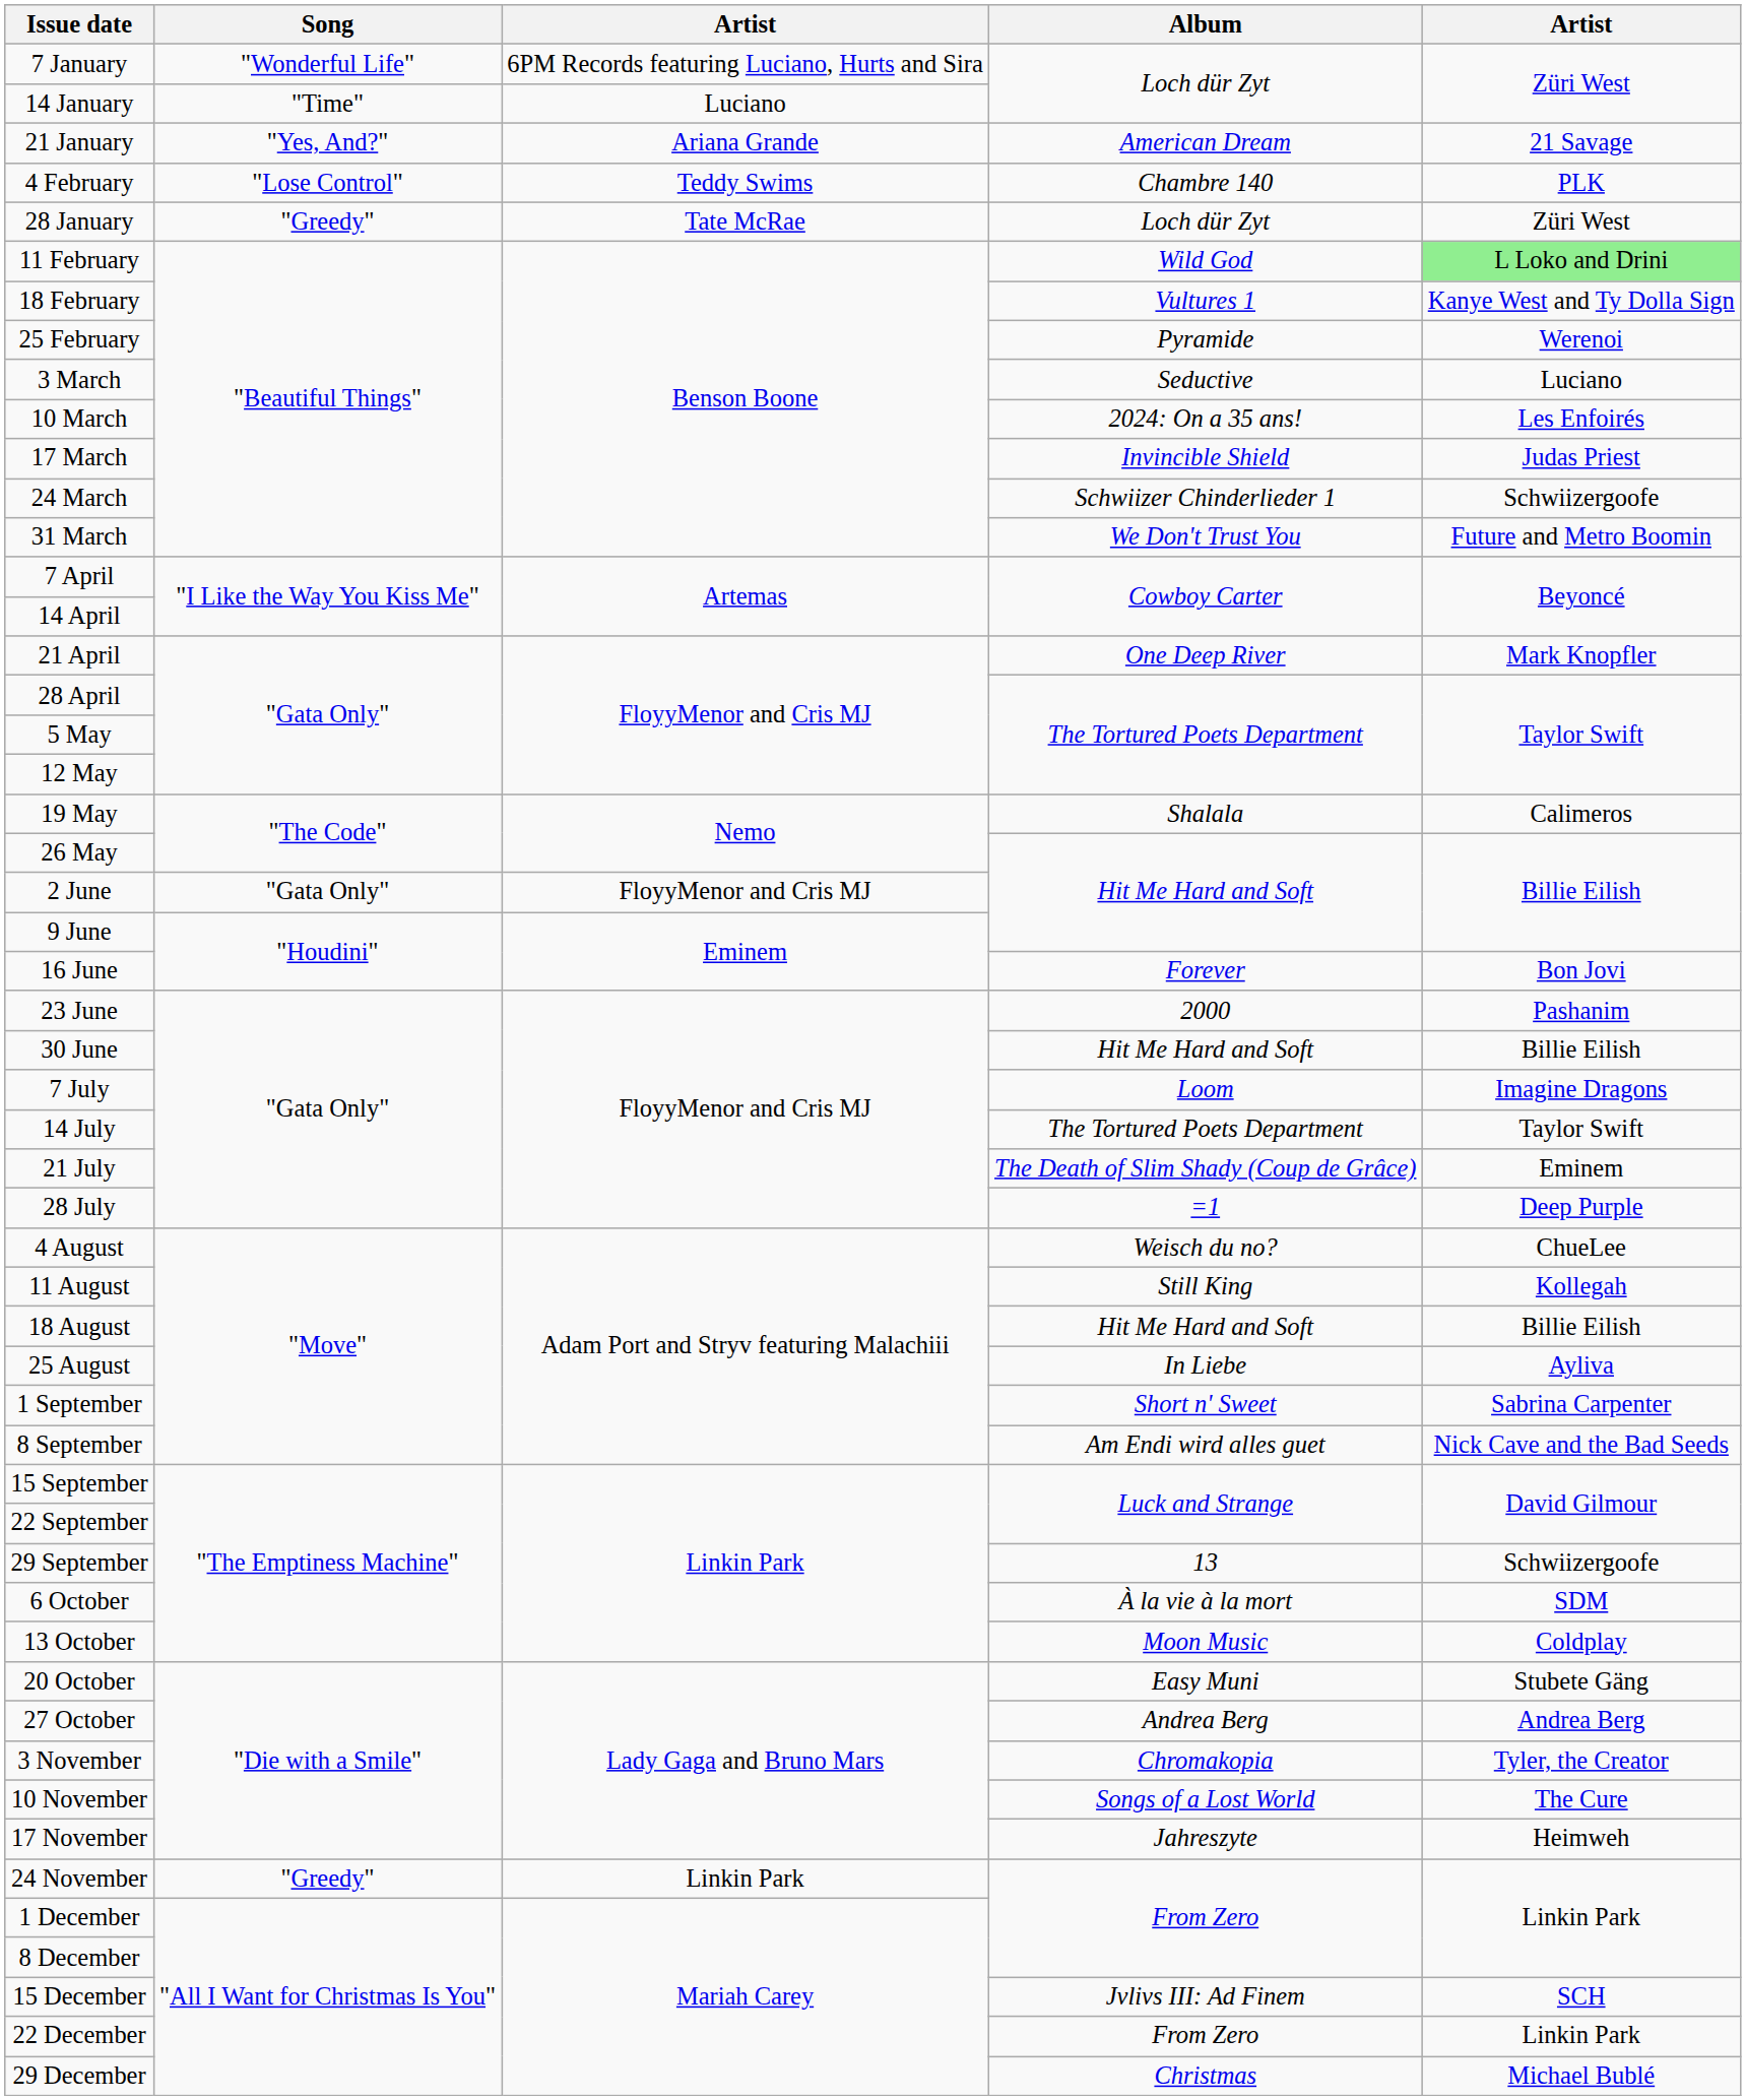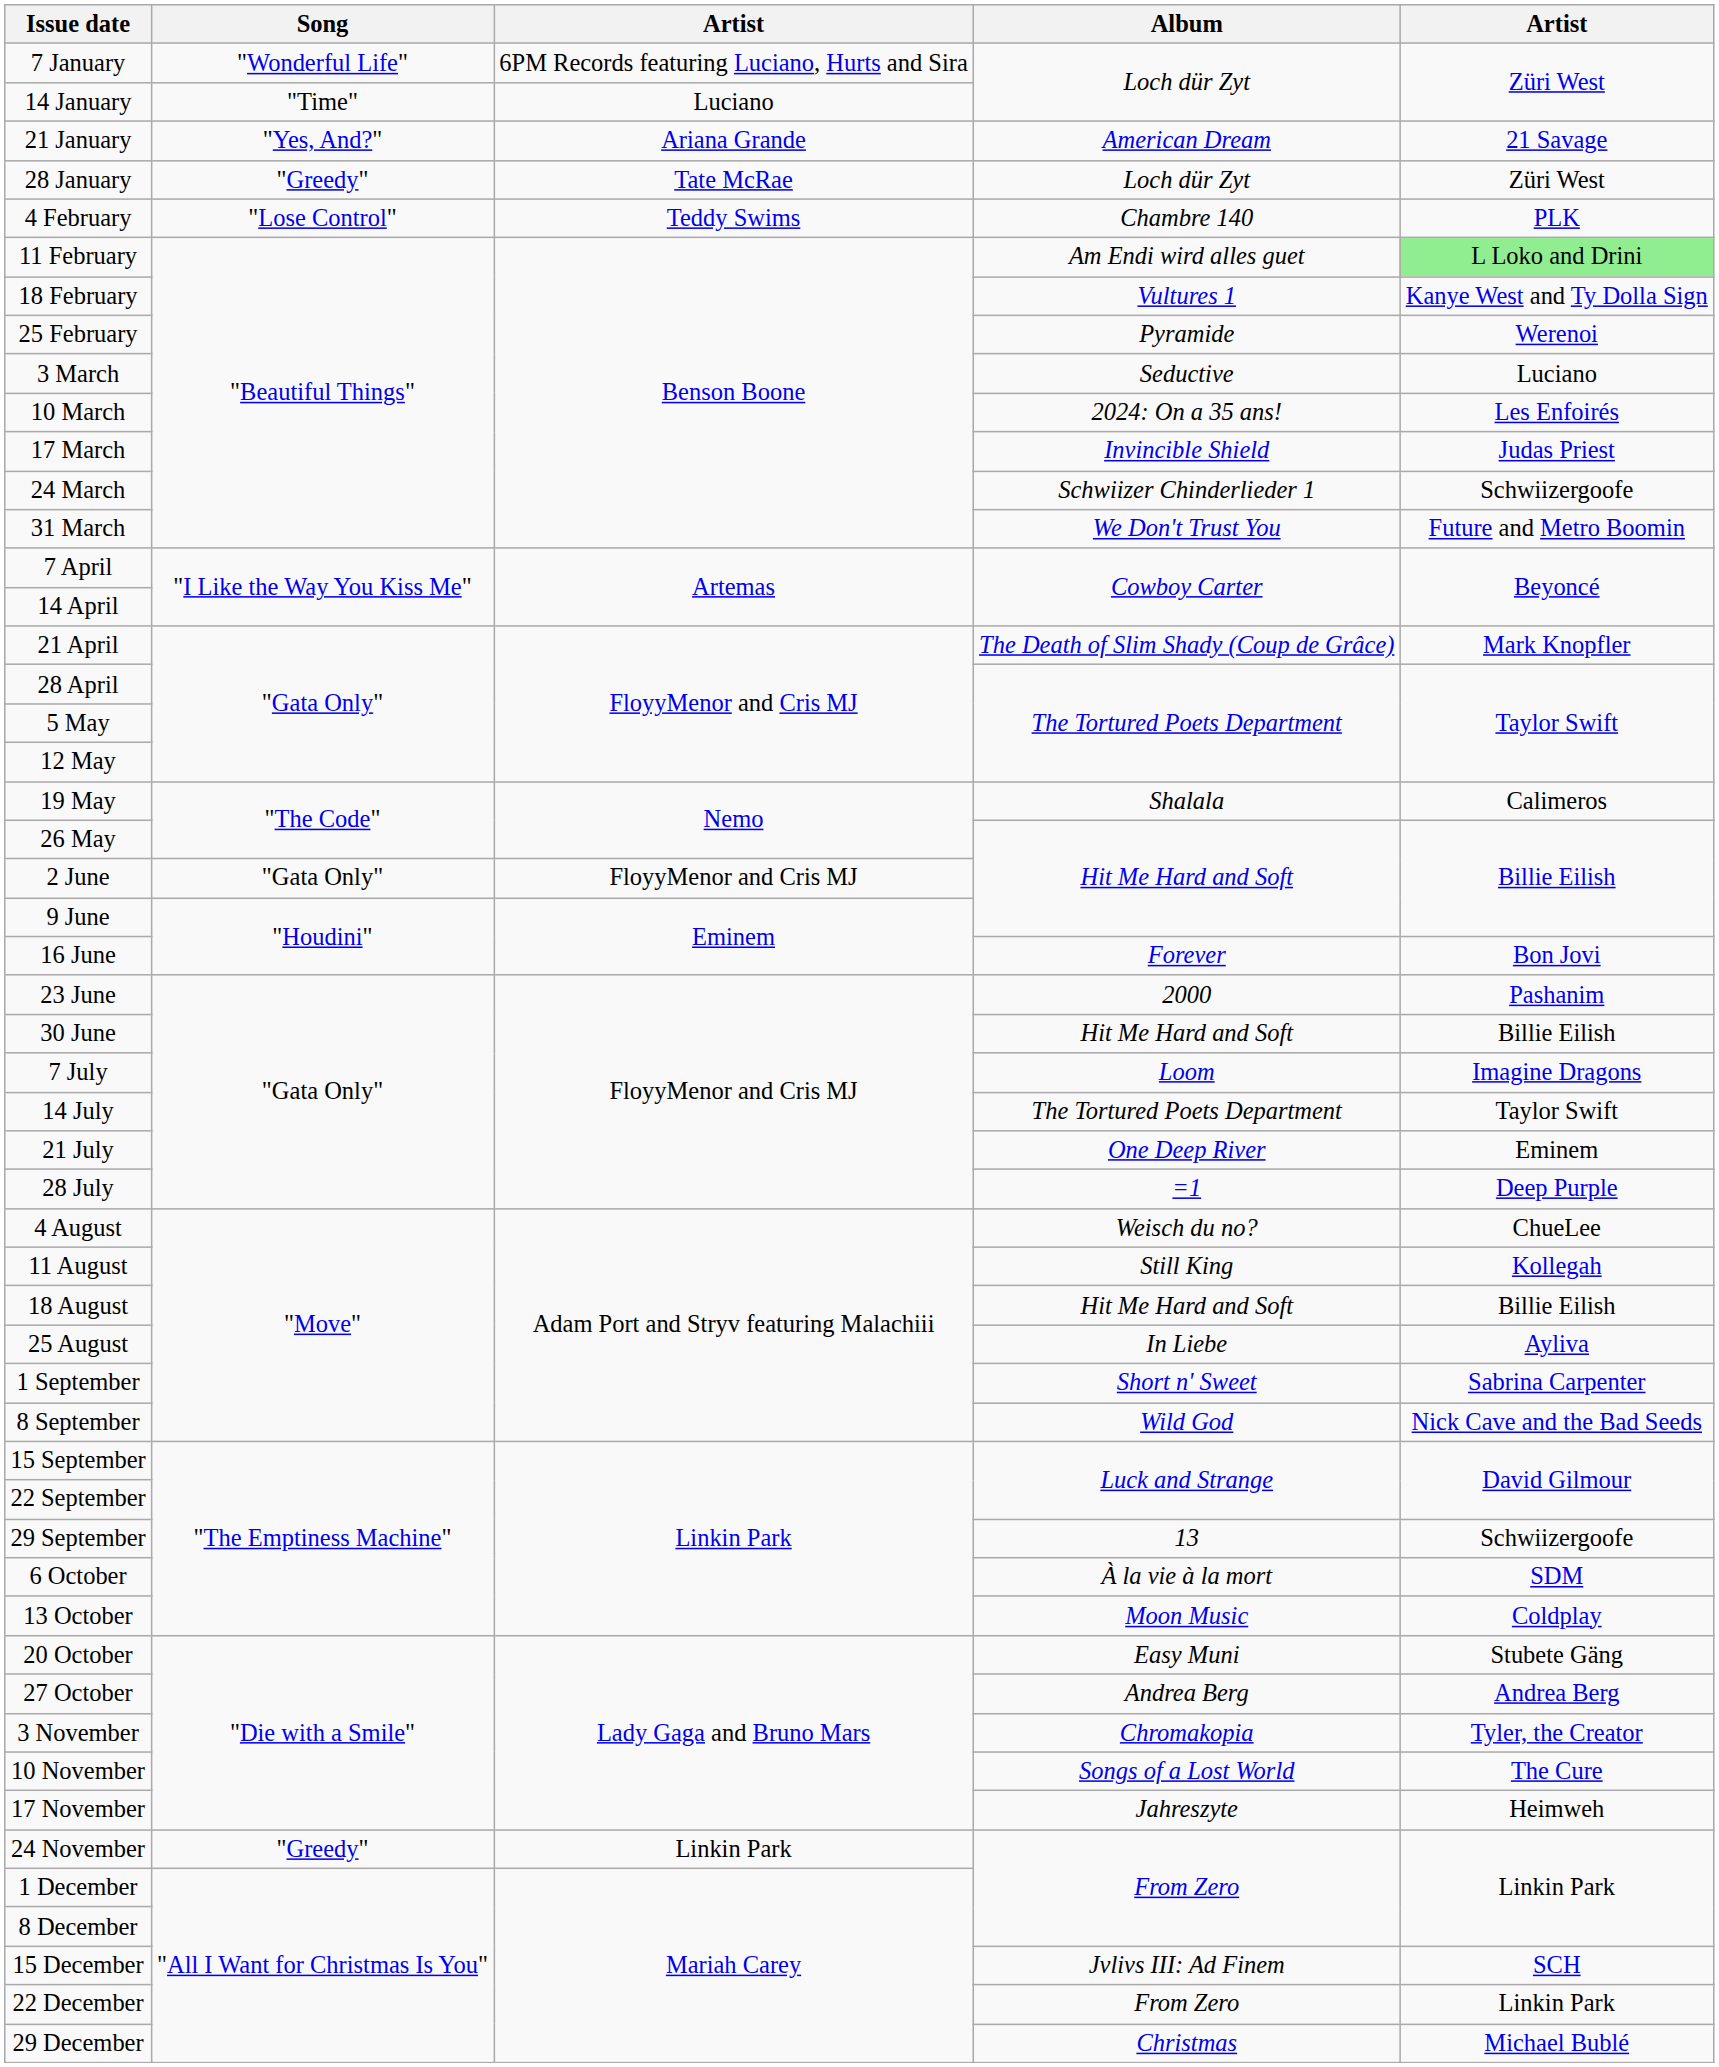rows swapped: 28 January <-> 4 February
11 February | Album: Wild God -> Am Endi wird alles guet
21 April | Album: One Deep River -> The Death of Slim Shady (Coup de Grâce)
21 July | Album: The Death of Slim Shady (Coup de Grâce) -> One Deep River
8 September | Album: Am Endi wird alles guet -> Wild God
